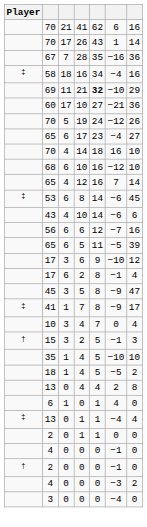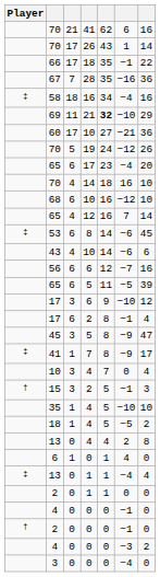+ row: 66 | 17 | 18 | 35 | −1 | 22
65 / 17 | column 7: 27 -> 20
